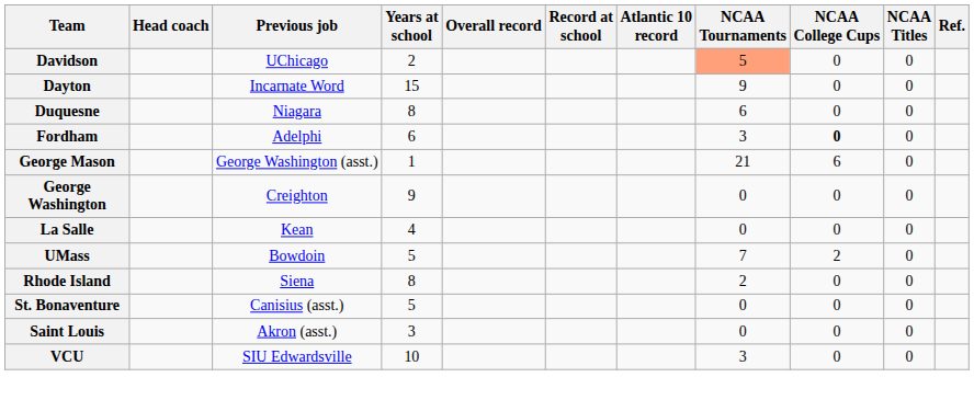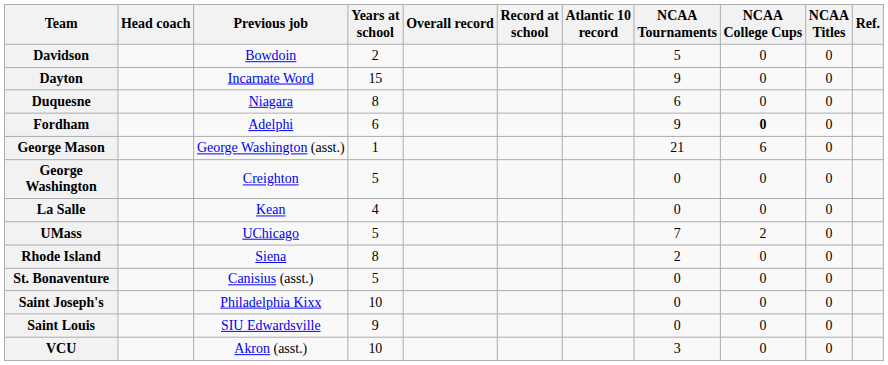Davidson | Previous job: UChicago -> Bowdoin
Davidson | NCAA Tournaments: lightsalmon background -> no background
Fordham | NCAA Tournaments: 3 -> 9
George Washington | Years at school: 9 -> 5
UMass | Previous job: Bowdoin -> UChicago
+ row: Saint Joseph's | Philadelphia Kixx | 10 | 0 | 0 | 0
Saint Louis | Previous job: Akron (asst.) -> SIU Edwardsville
Saint Louis | Years at school: 3 -> 9
VCU | Previous job: SIU Edwardsville -> Akron (asst.)
